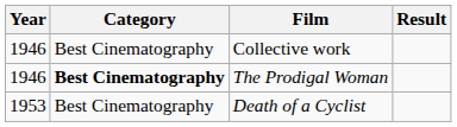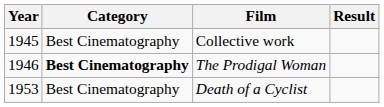Collective work | Year: 1946 -> 1945
